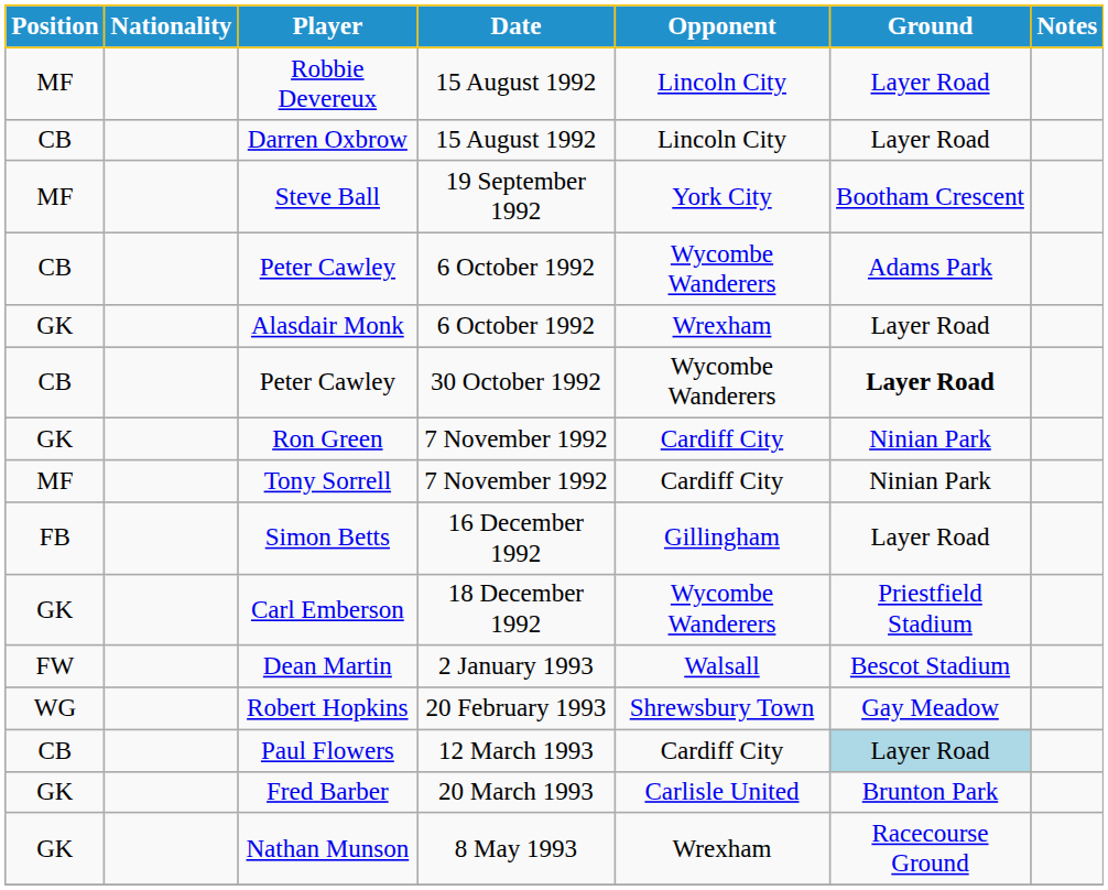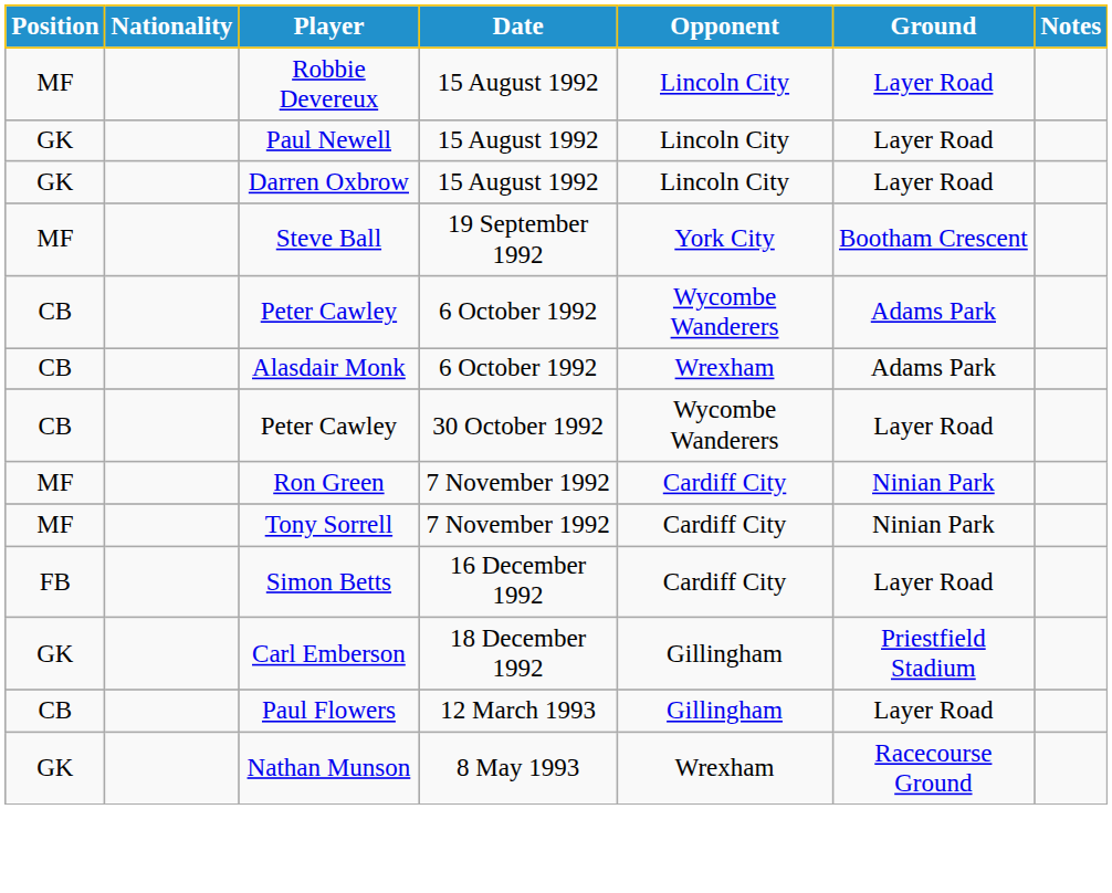+ row: GK | Paul Newell | 15 August 1992 | Lincoln City | Layer Road
Darren Oxbrow | Position: CB -> GK
Alasdair Monk | Position: GK -> CB
Alasdair Monk | Ground: Layer Road -> Adams Park
Peter Cawley / 30 October 1992 | Ground: bold -> normal
Ron Green | Position: GK -> MF
Simon Betts | Opponent: Gillingham -> Cardiff City
Carl Emberson | Opponent: Wycombe Wanderers -> Gillingham
- row: FW | Dean Martin | 2 January 1993 | Walsall | Bescot Stadium
- row: WG | Robert Hopkins | 20 February 1993 | Shrewsbury Town | Gay Meadow
Paul Flowers | Opponent: Cardiff City -> Gillingham
Paul Flowers | Ground: lightblue background -> no background
- row: GK | Fred Barber | 20 March 1993 | Carlisle United | Brunton Park
